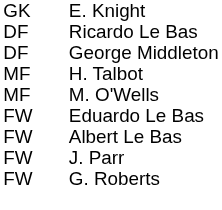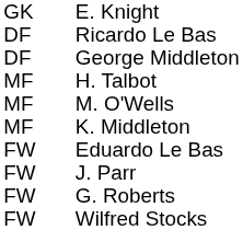+ row: MF | K. Middleton
- row: FW | Albert Le Bas
+ row: FW | Wilfred Stocks
